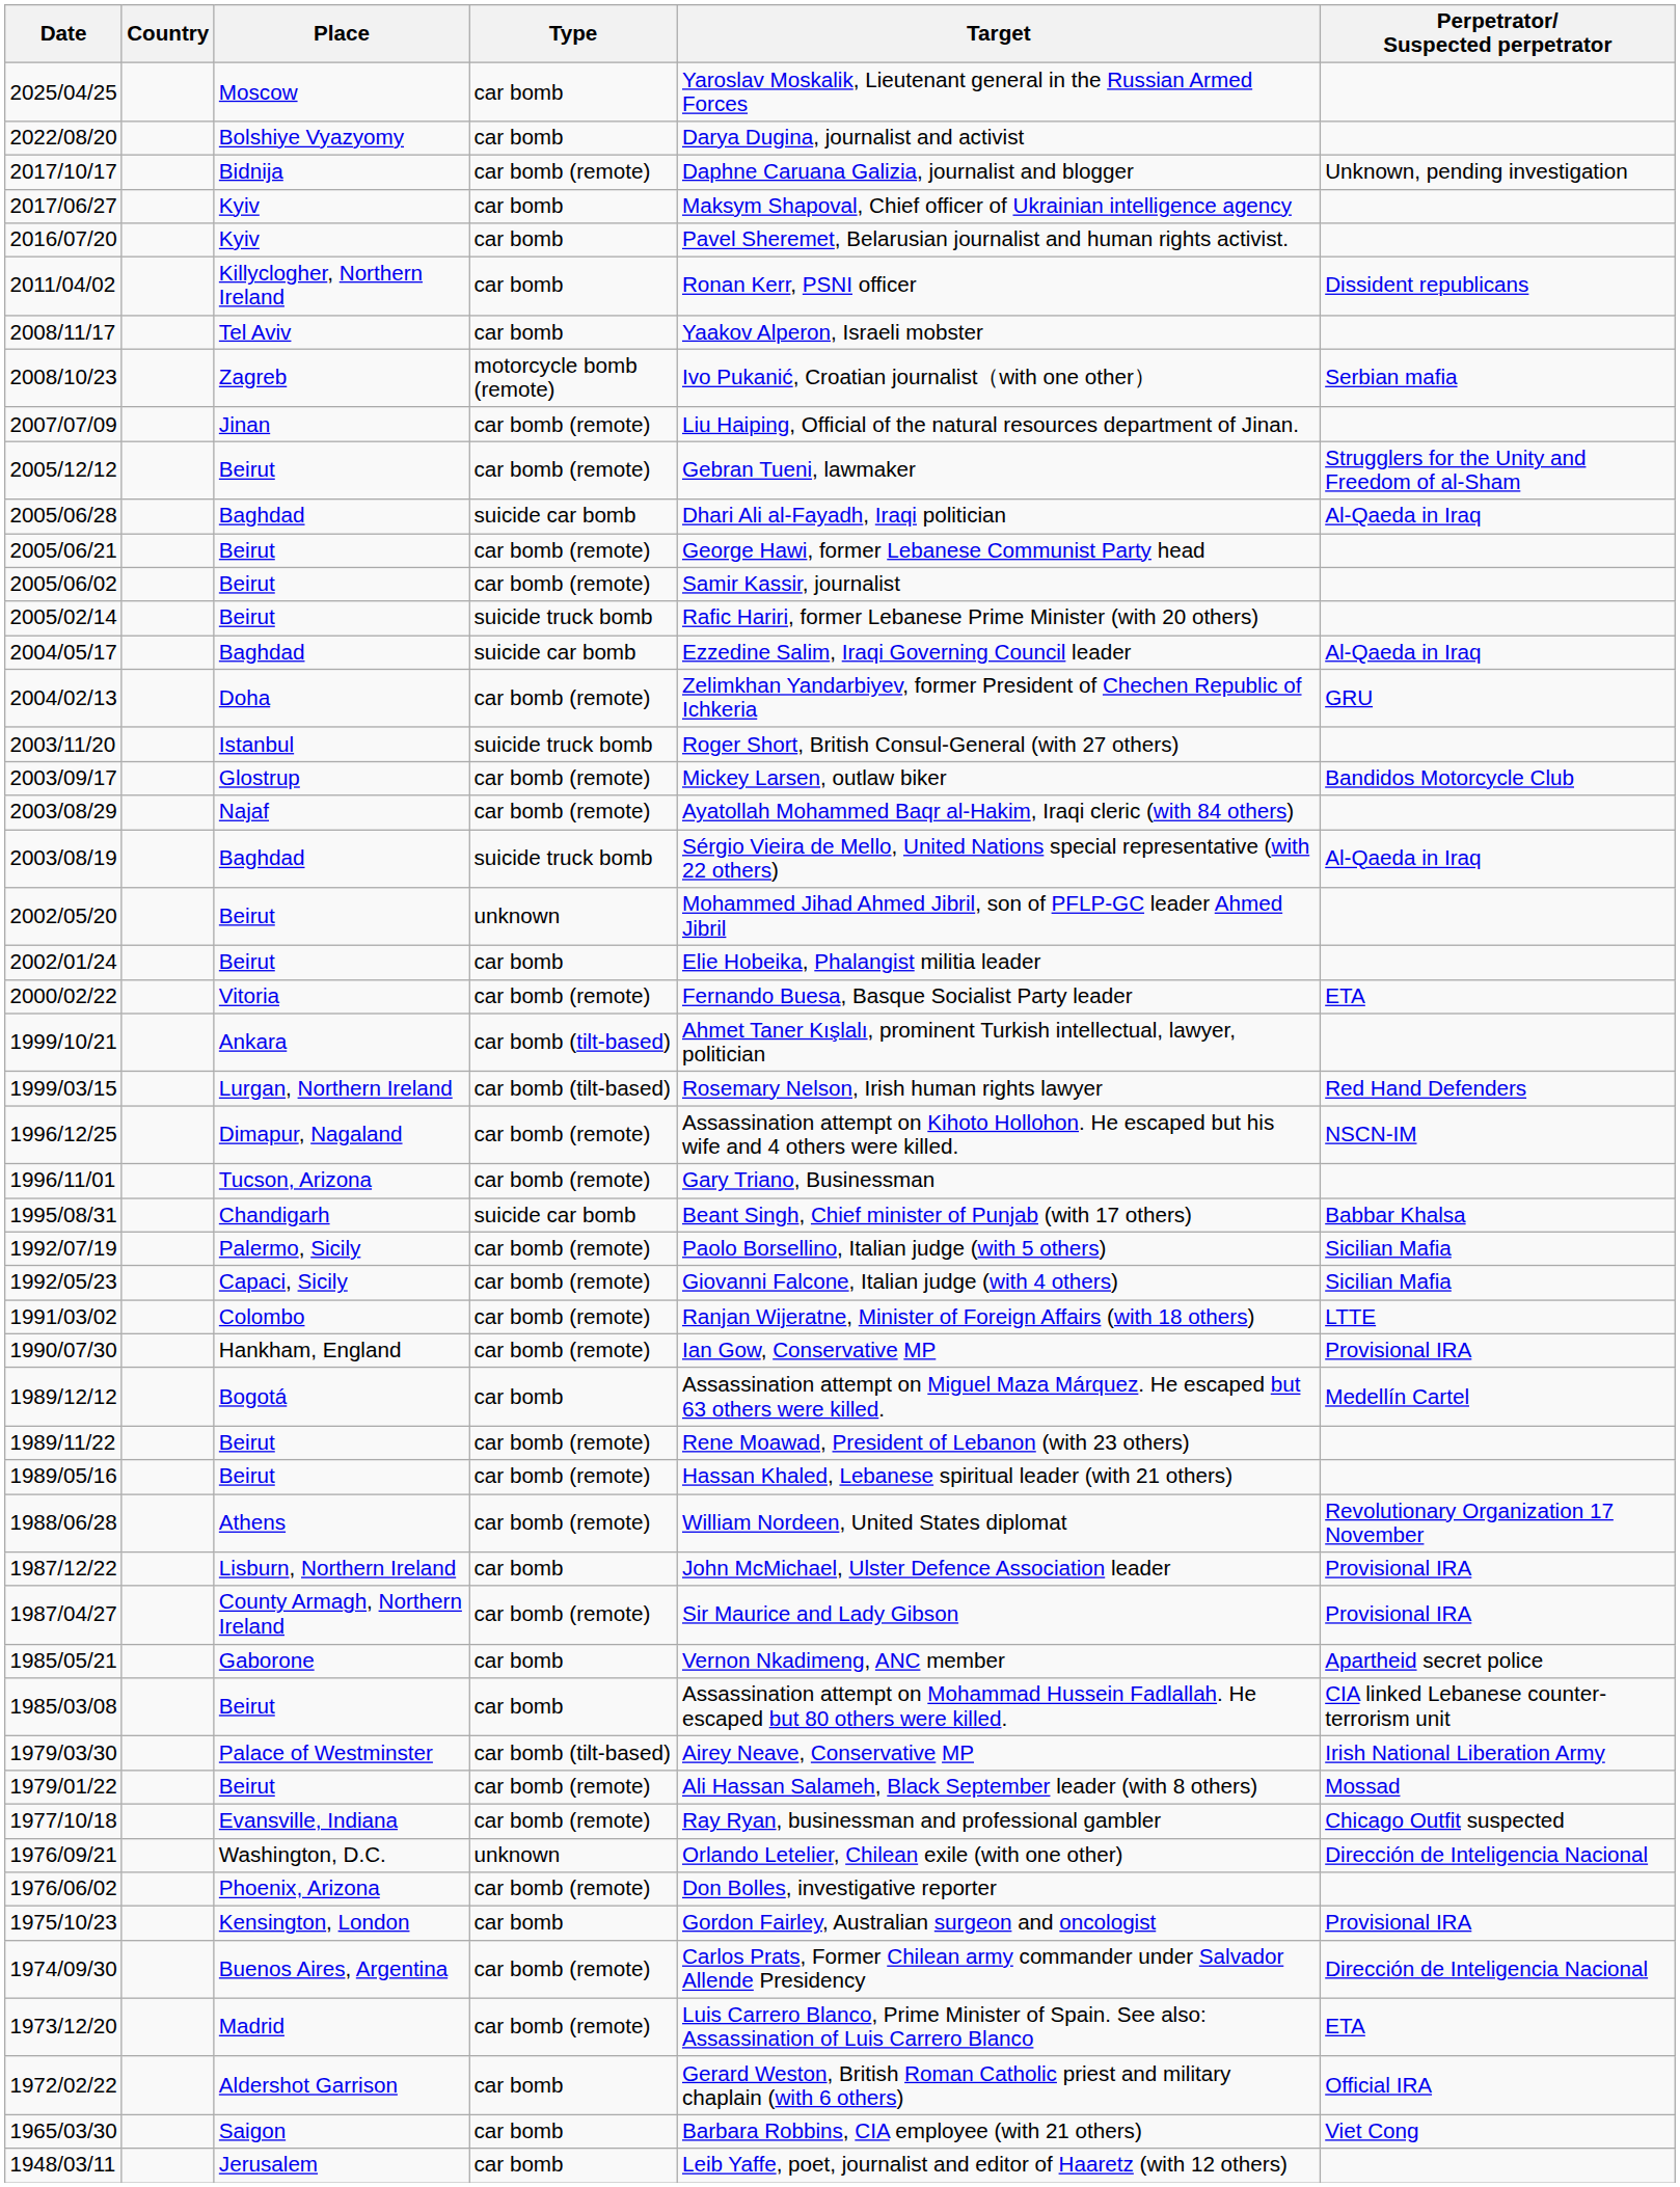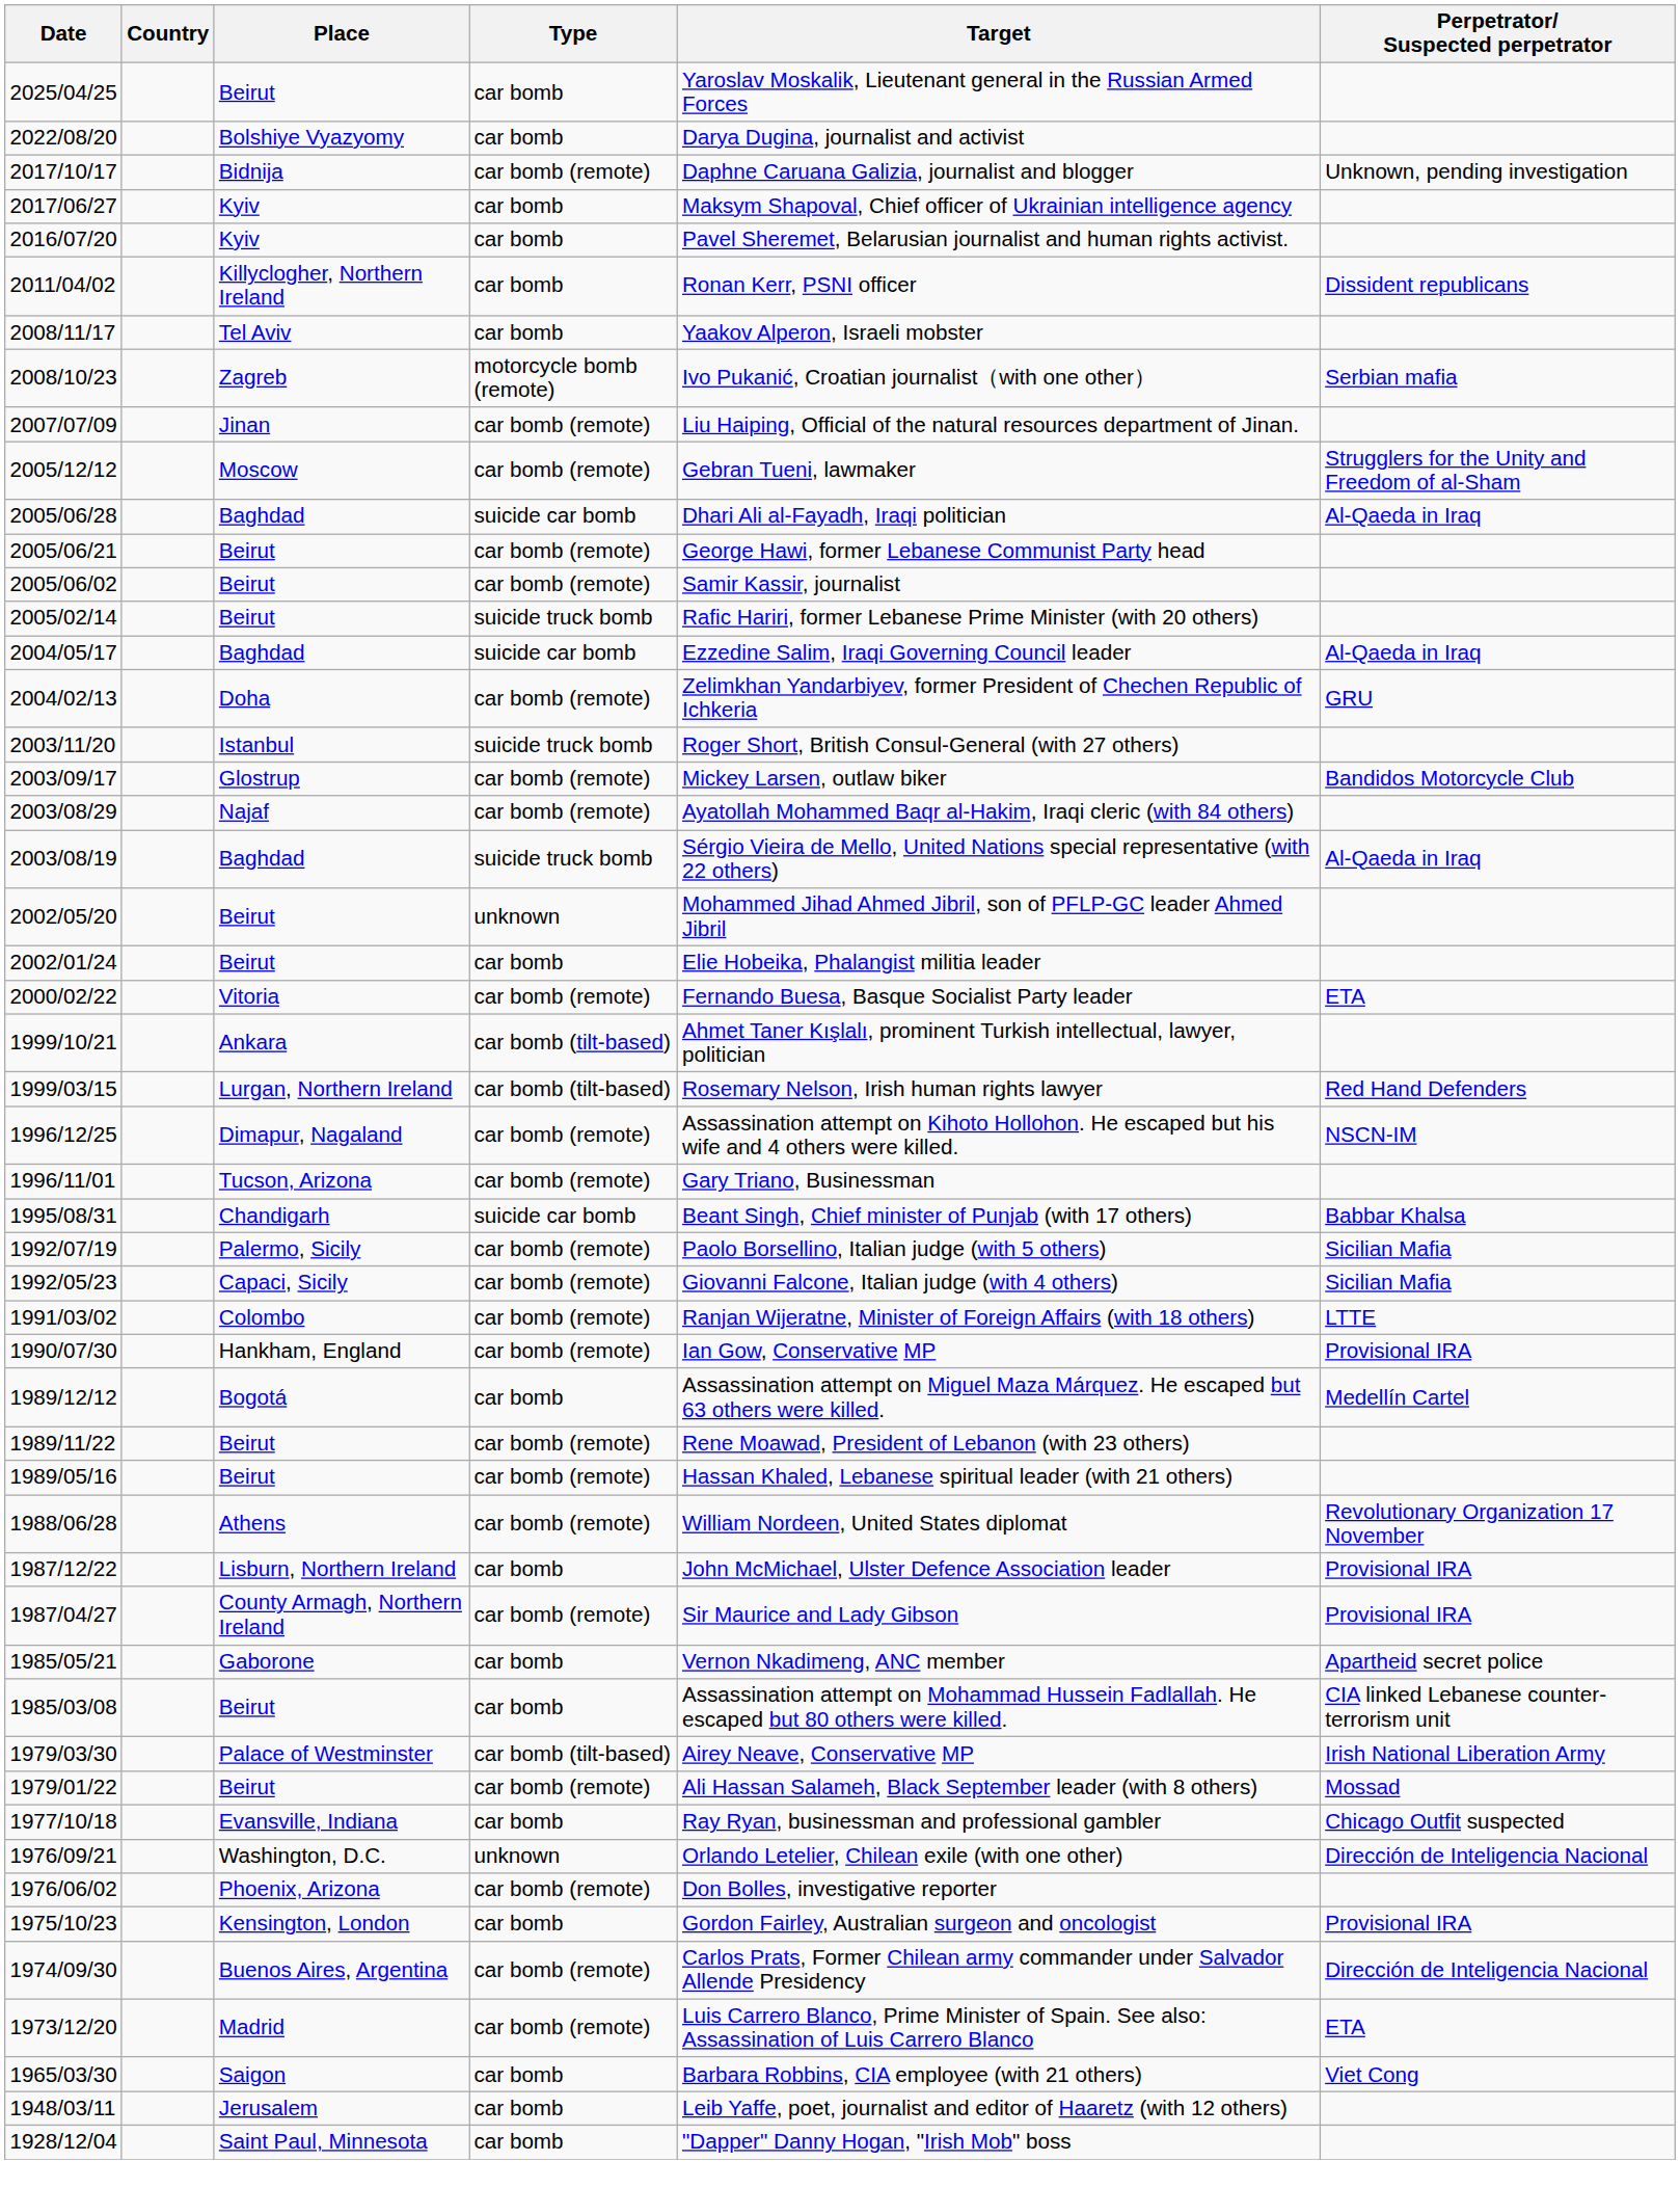2025/04/25 | Place: Moscow -> Beirut
2005/12/12 | Place: Beirut -> Moscow
1977/10/18 | Type: car bomb (remote) -> car bomb
- row: 1972/02/22 | Aldershot Garrison | car bomb | Gerard Weston, British Roman Catholic priest and military chaplain (with 6 others) | Official IRA
+ row: 1928/12/04 | Saint Paul, Minnesota | car bomb | "Dapper" Danny Hogan, "Irish Mob" boss
